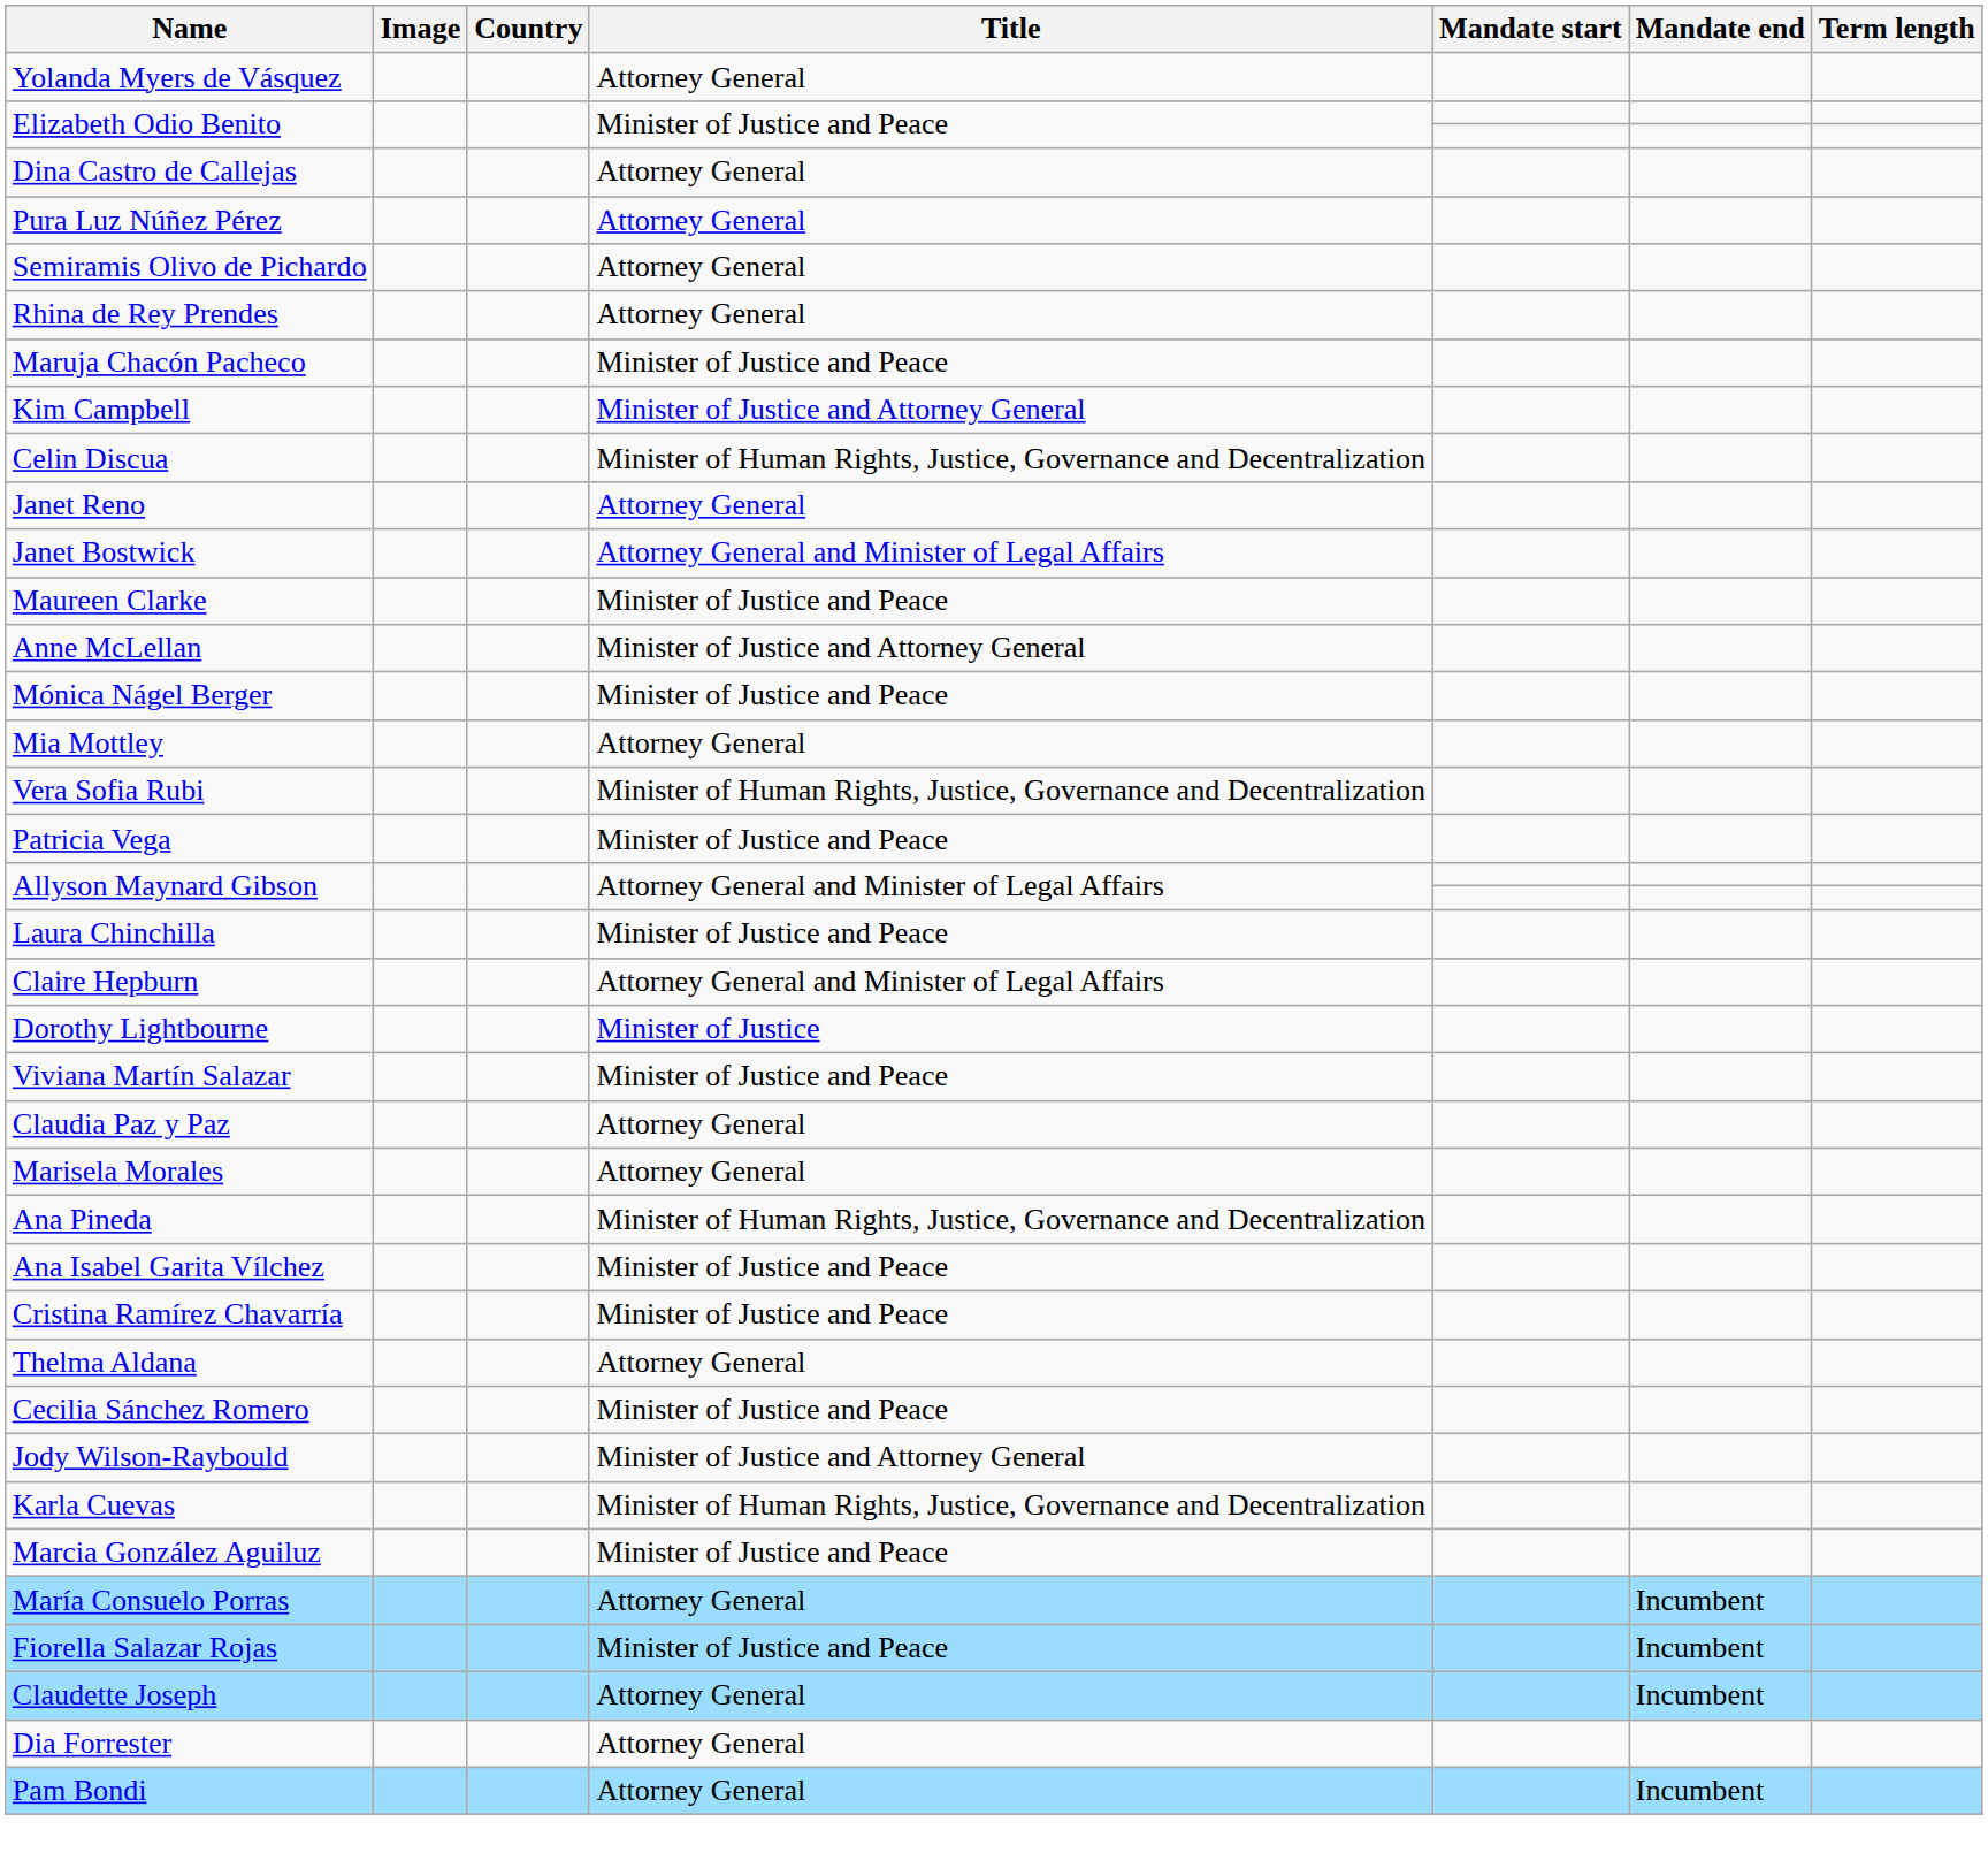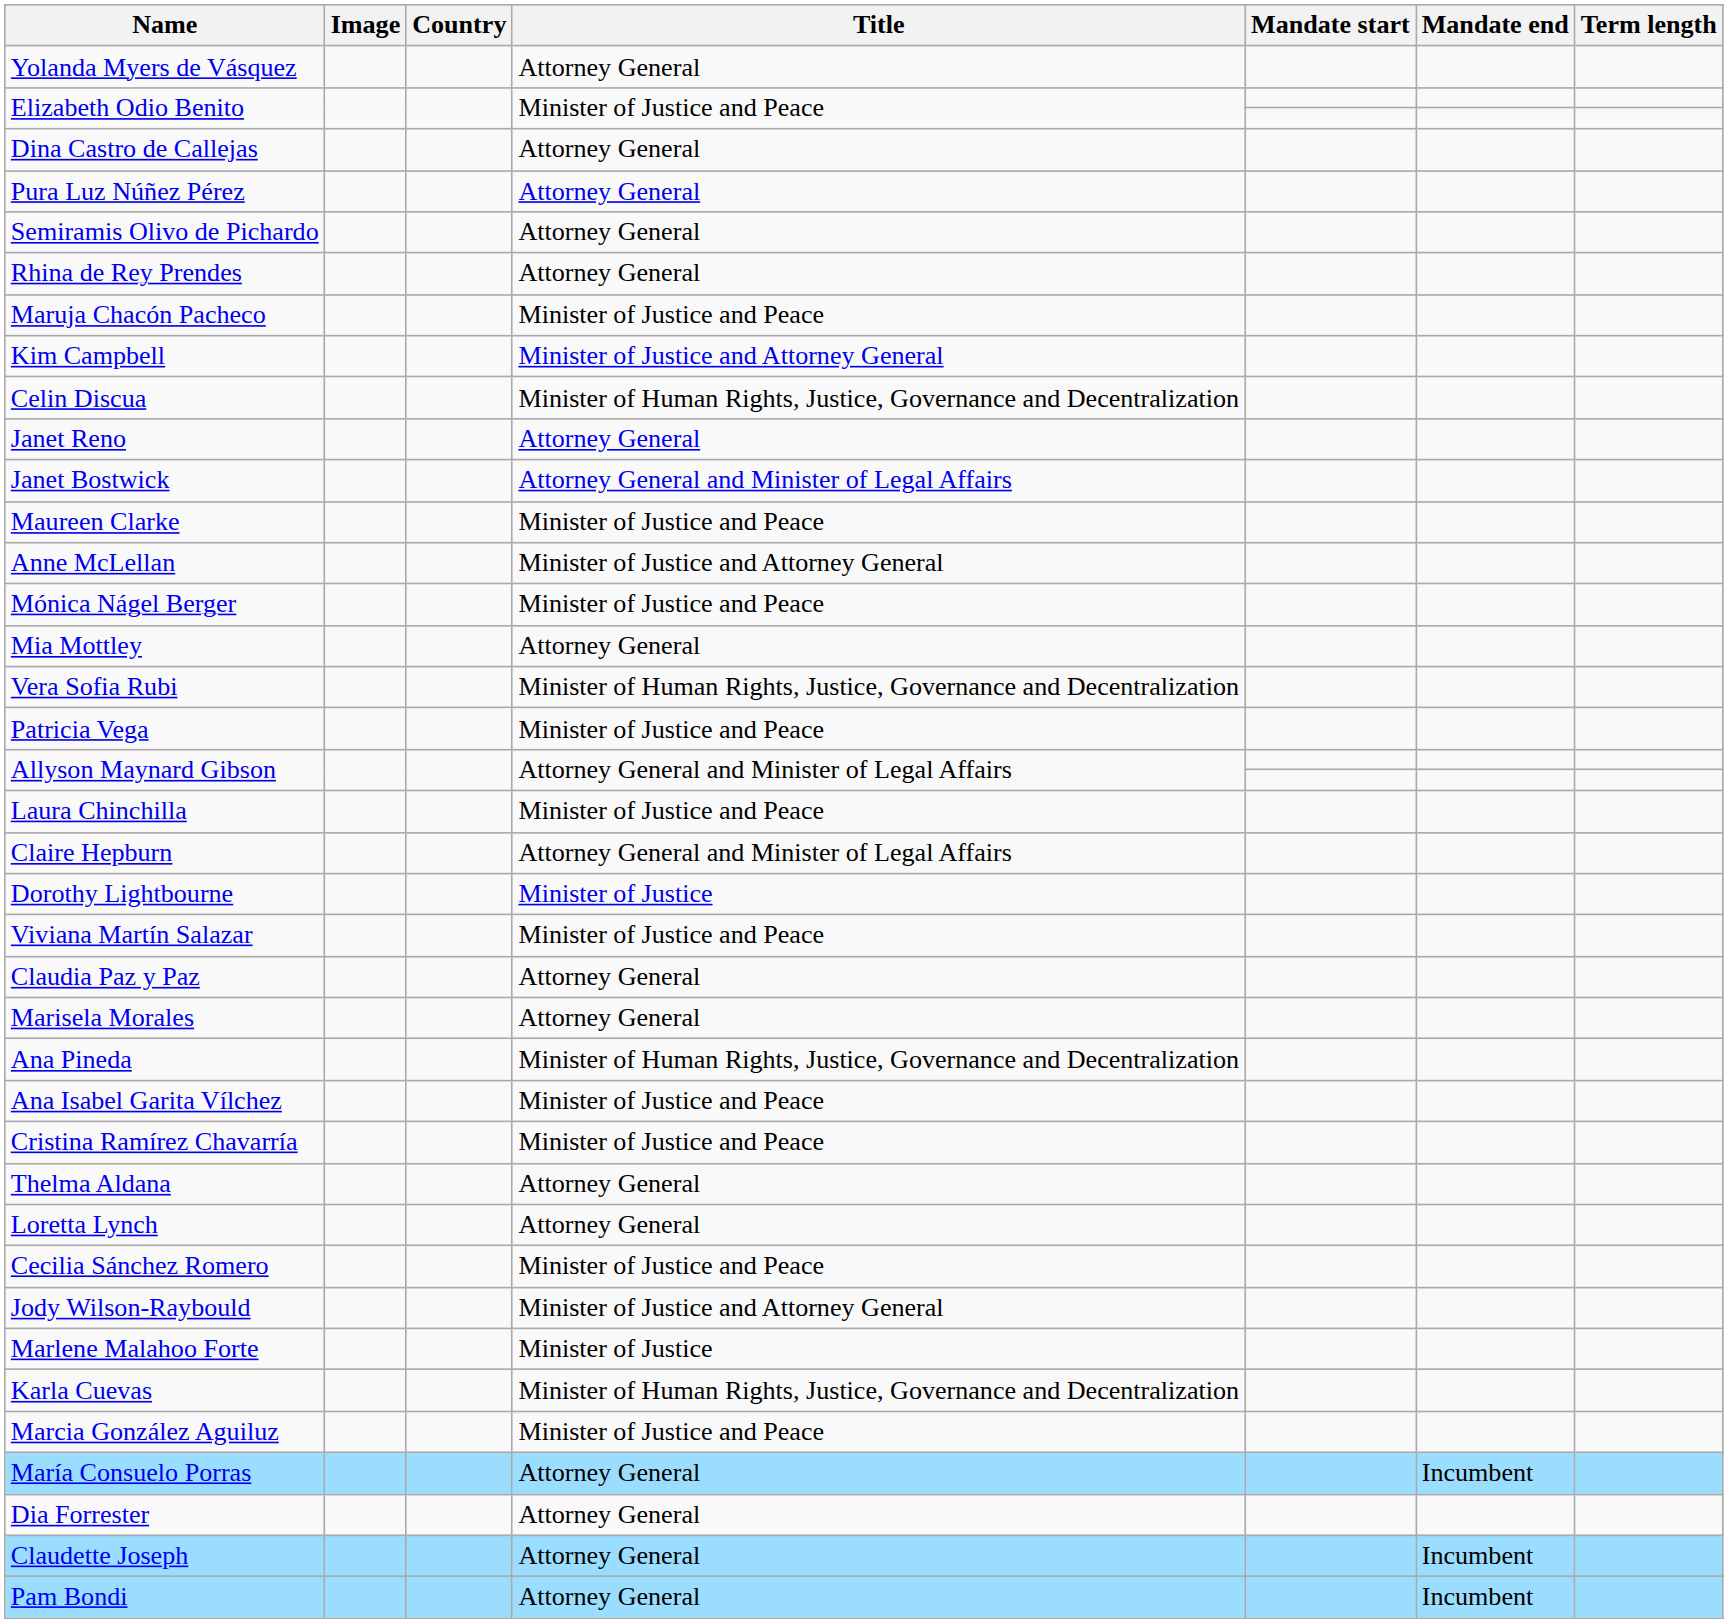+ row: Loretta Lynch | Attorney General
+ row: Marlene Malahoo Forte | Minister of Justice
- row: Fiorella Salazar Rojas | Minister of Justice and Peace | Incumbent
rows swapped: Dia Forrester <-> Claudette Joseph
